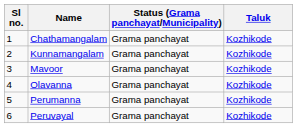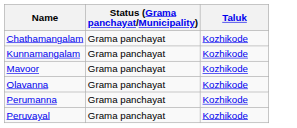- column: Sl no. | 1 | 2 | 3 | 4 | 5 | 6
